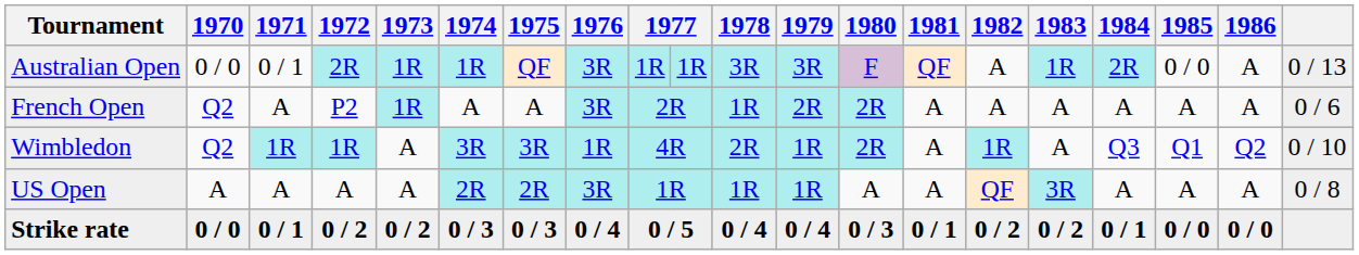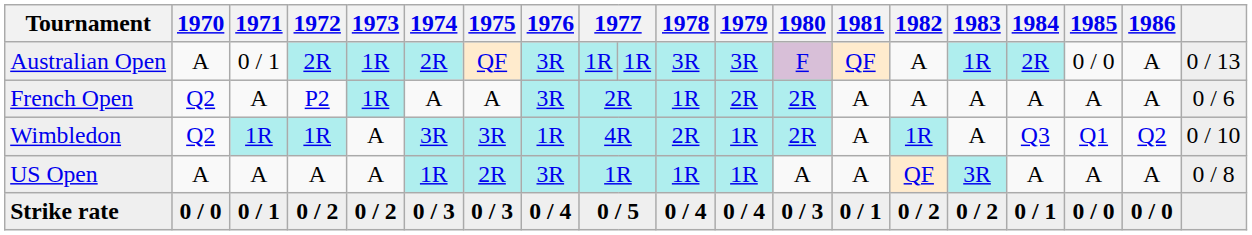Australian Open | 1970: 0 / 0 -> A
Australian Open | 1974: 1R -> 2R
US Open | 1974: 2R -> 1R
